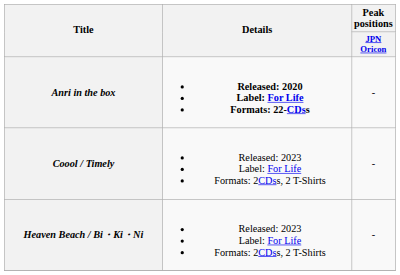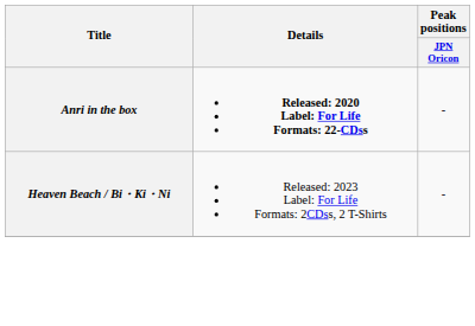- row: Coool / Timely | Released: 2023 Label: For Life Formats: 2CDss, 2 T-Shirts | -
